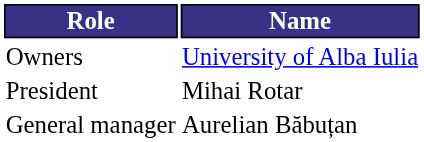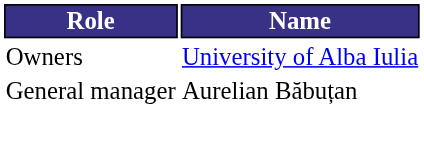- row: President | Mihai Rotar
